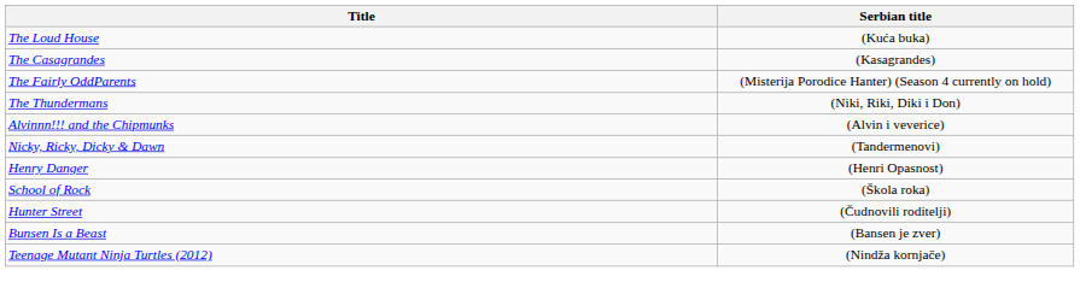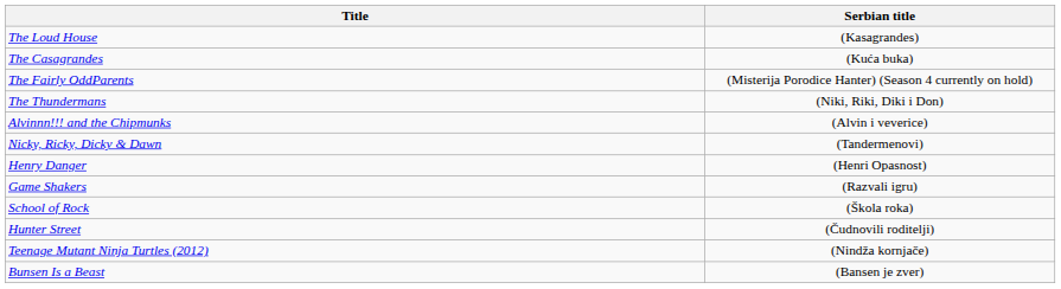The Loud House | Serbian title: (Kuća buka) -> (Kasagrandes)
The Casagrandes | Serbian title: (Kasagrandes) -> (Kuća buka)
+ row: Game Shakers | (Razvali igru)
rows swapped: Bunsen Is a Beast <-> Teenage Mutant Ninja Turtles (2012)
